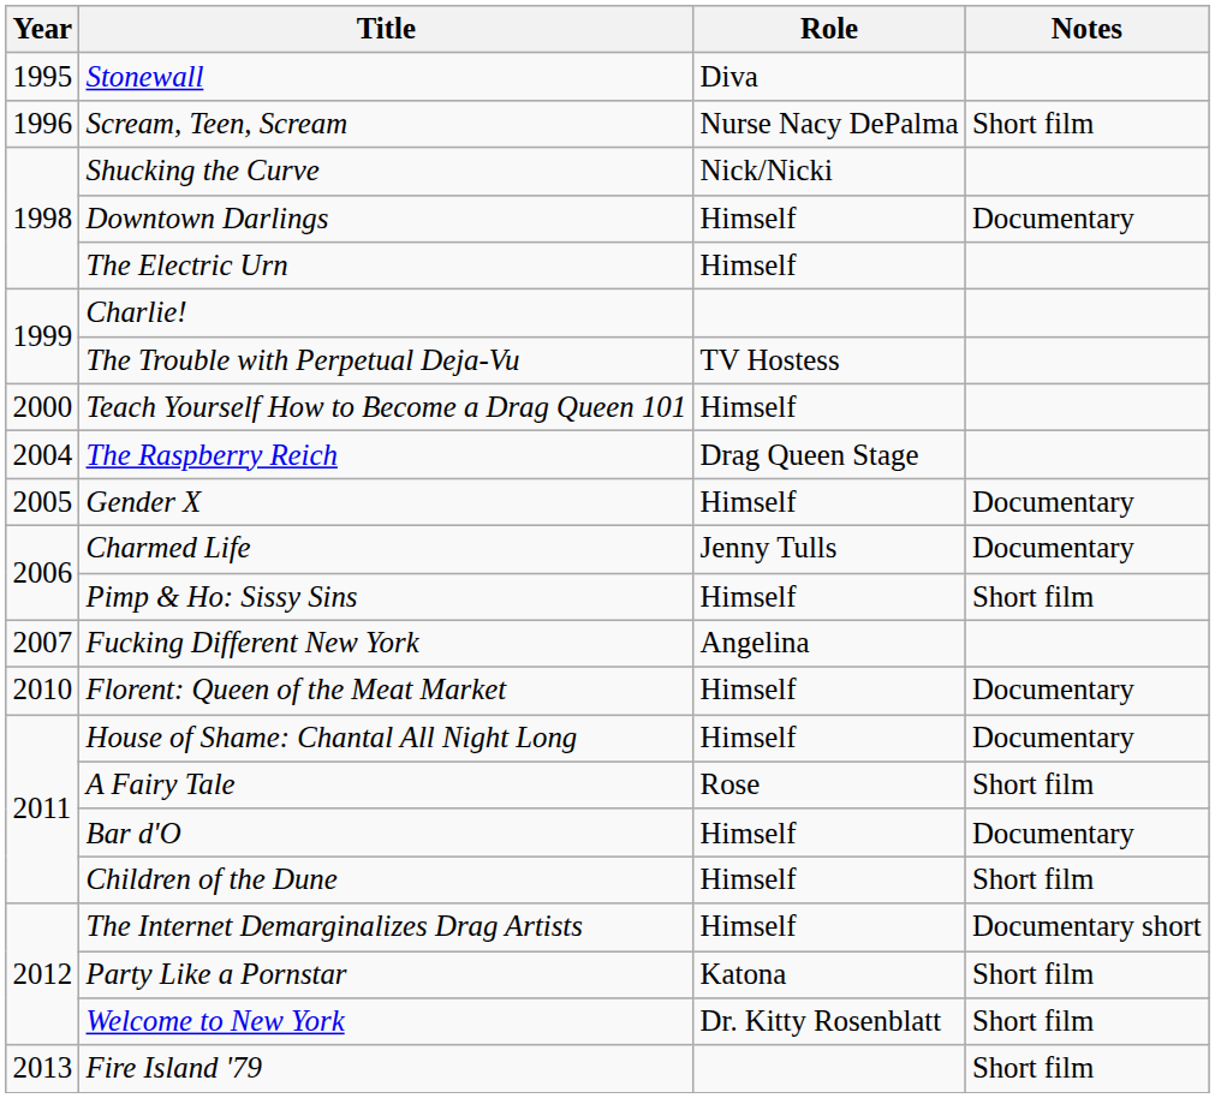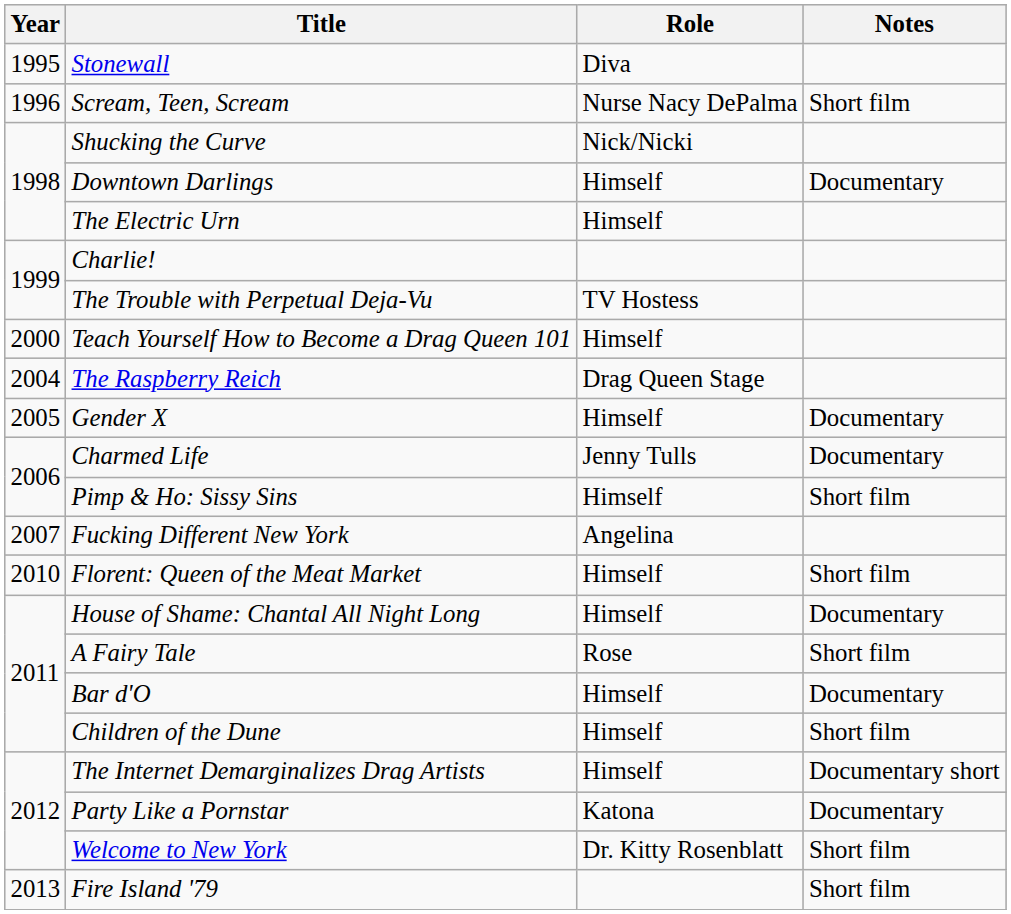Florent: Queen of the Meat Market | Notes: Documentary -> Short film
Party Like a Pornstar | Notes: Short film -> Documentary
